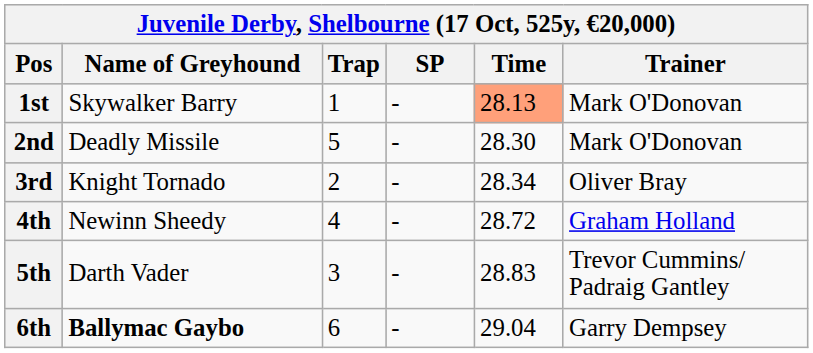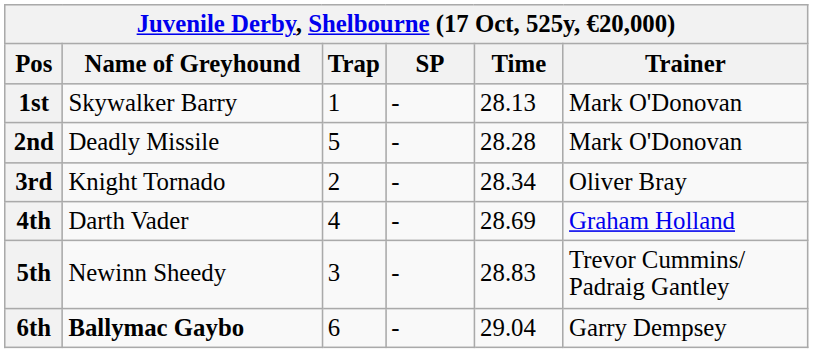1st | Time: lightsalmon background -> no background
2nd | Time: 28.30 -> 28.28
4th | Name of Greyhound: Newinn Sheedy -> Darth Vader
4th | Time: 28.72 -> 28.69
5th | Name of Greyhound: Darth Vader -> Newinn Sheedy
